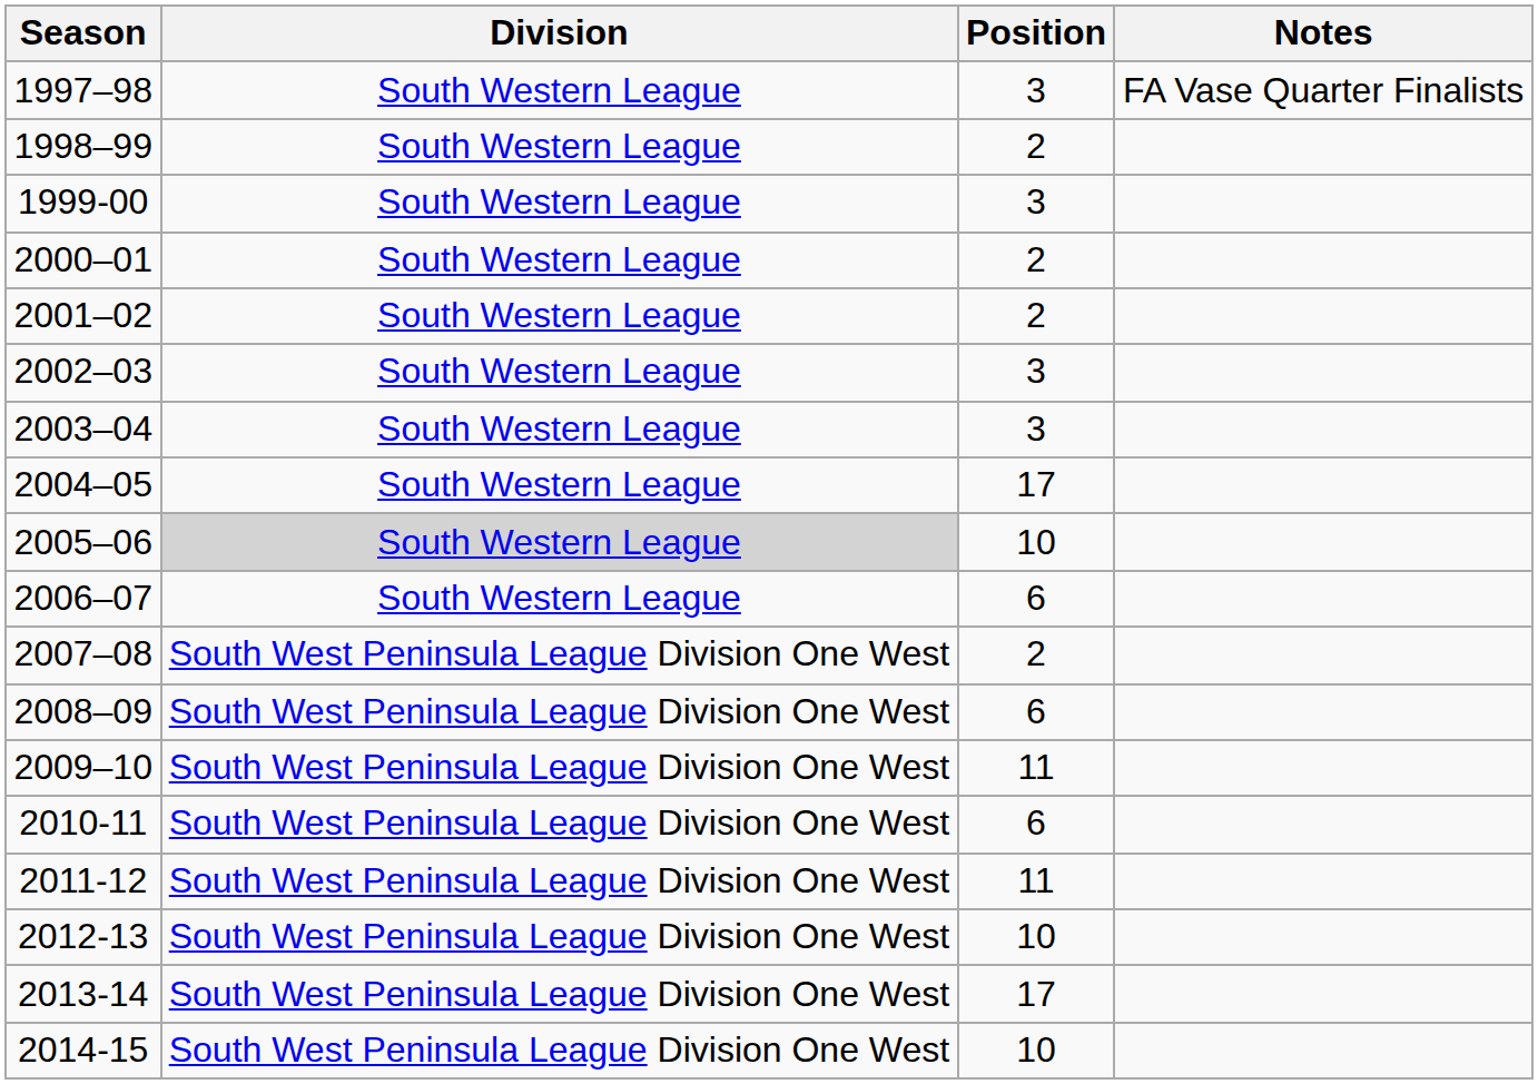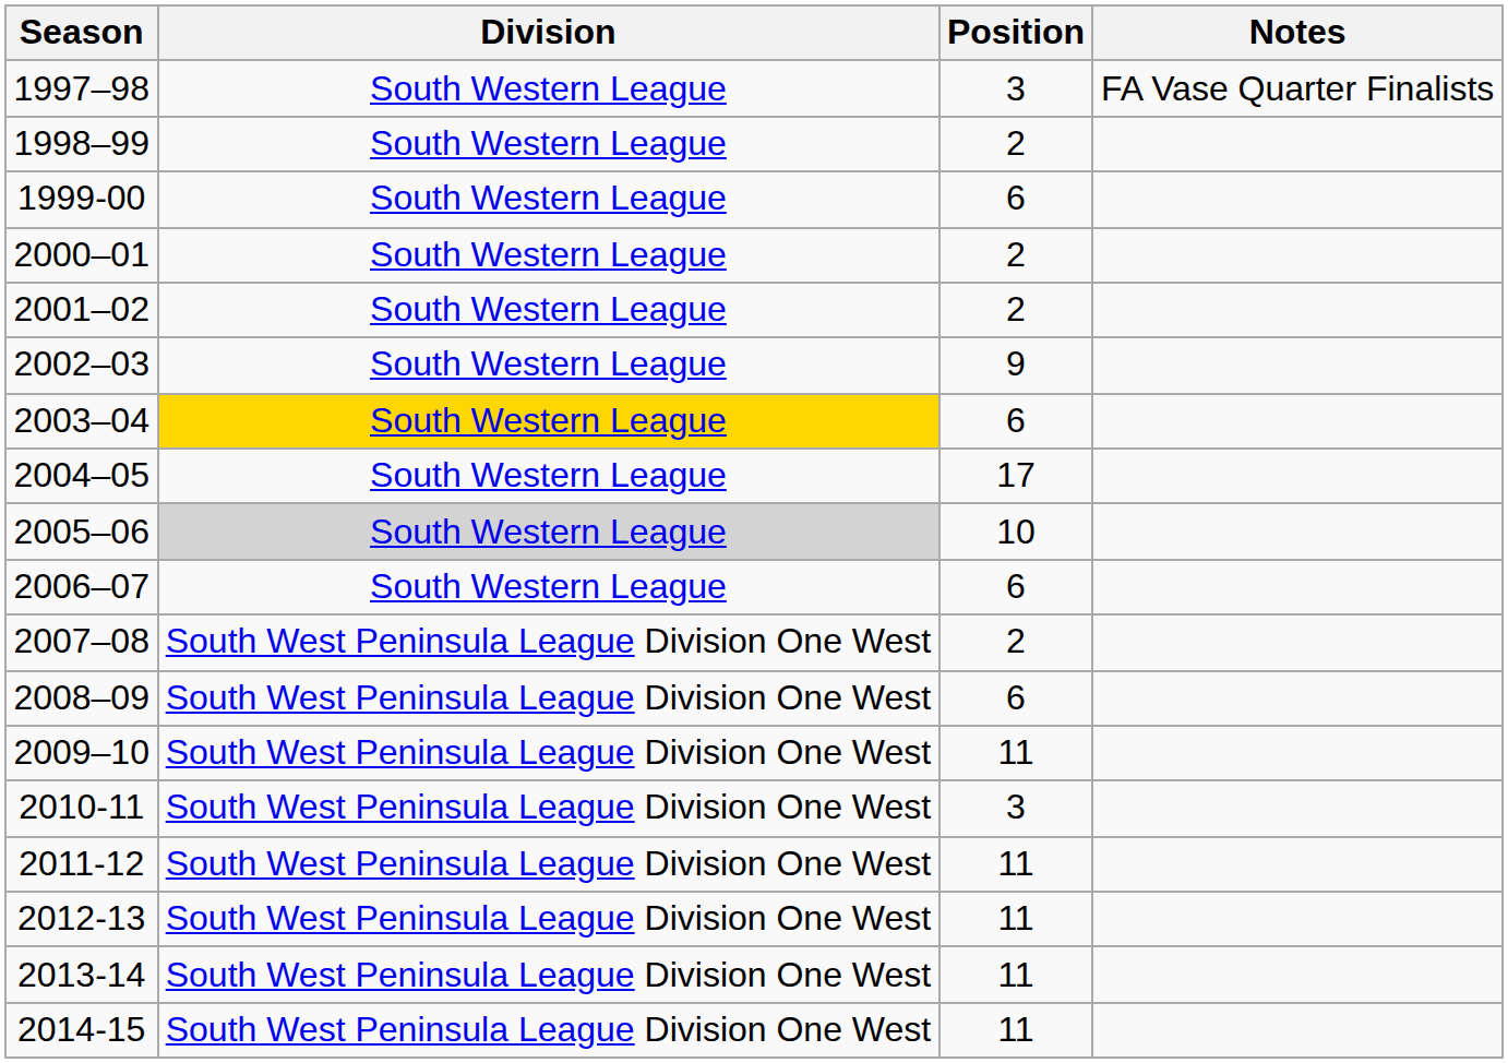1999-00 | Position: 3 -> 6
2002–03 | Position: 3 -> 9
2003–04 | Division: no background -> gold background
2003–04 | Position: 3 -> 6
2010-11 | Position: 6 -> 3
2012-13 | Position: 10 -> 11
2013-14 | Position: 17 -> 11
2014-15 | Position: 10 -> 11
